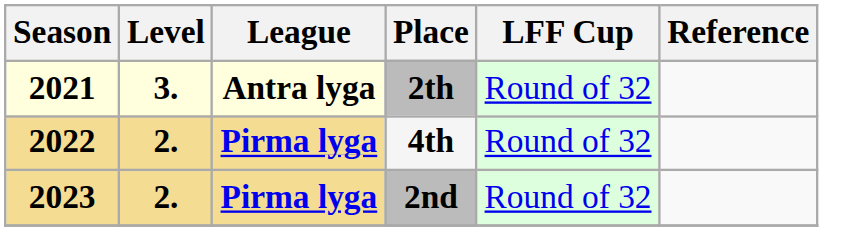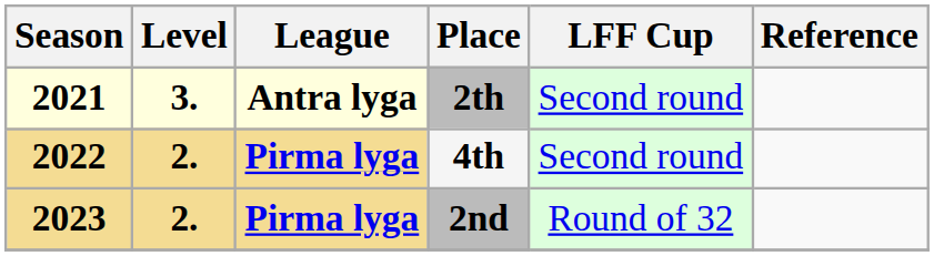2th | LFF Cup: Round of 32 -> Second round
4th | LFF Cup: Round of 32 -> Second round
